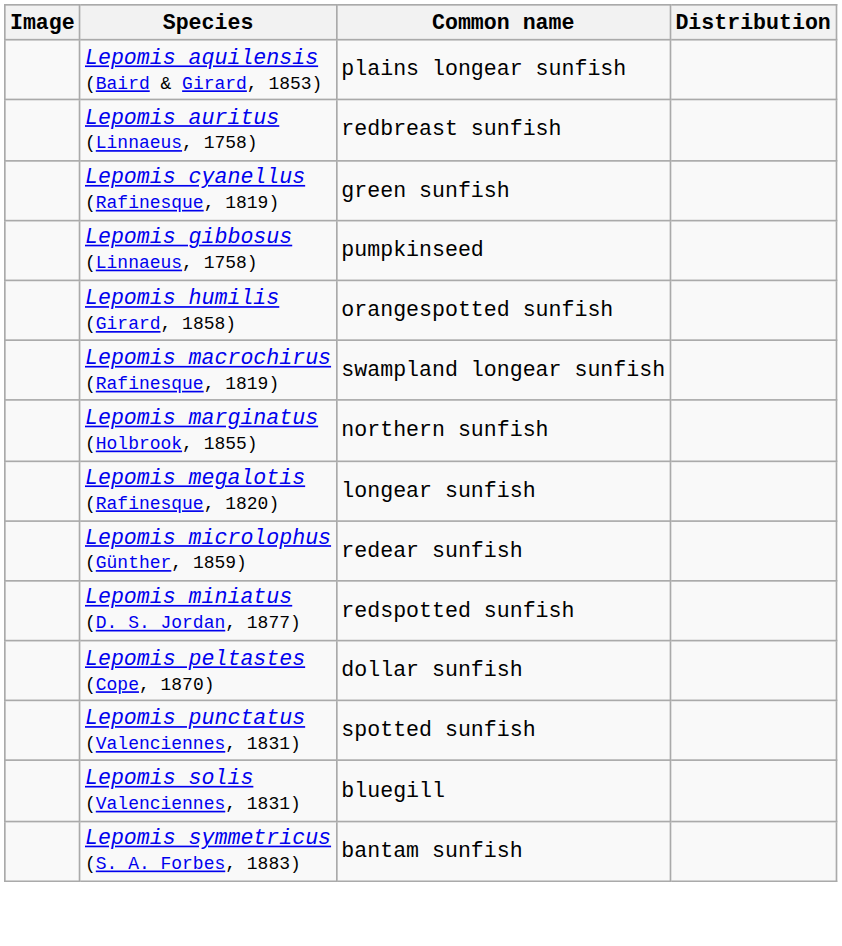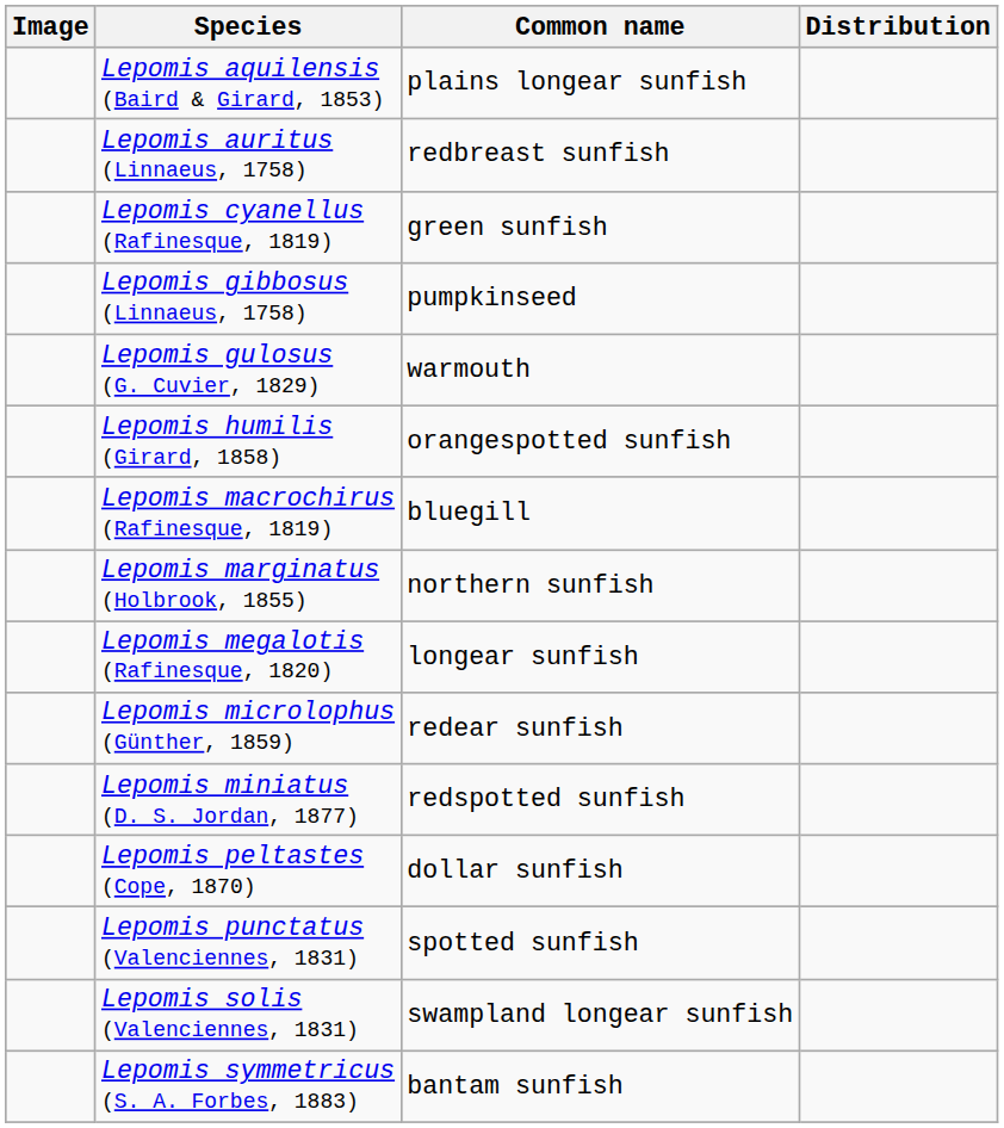+ row: Lepomis gulosus (G. Cuvier, 1829) | warmouth
Lepomis macrochirus (Rafinesque, 1819) | Common name: swampland longear sunfish -> bluegill
Lepomis solis (Valenciennes, 1831) | Common name: bluegill -> swampland longear sunfish
